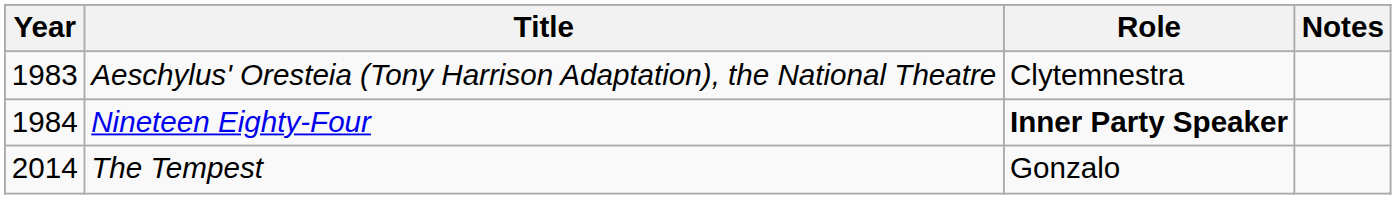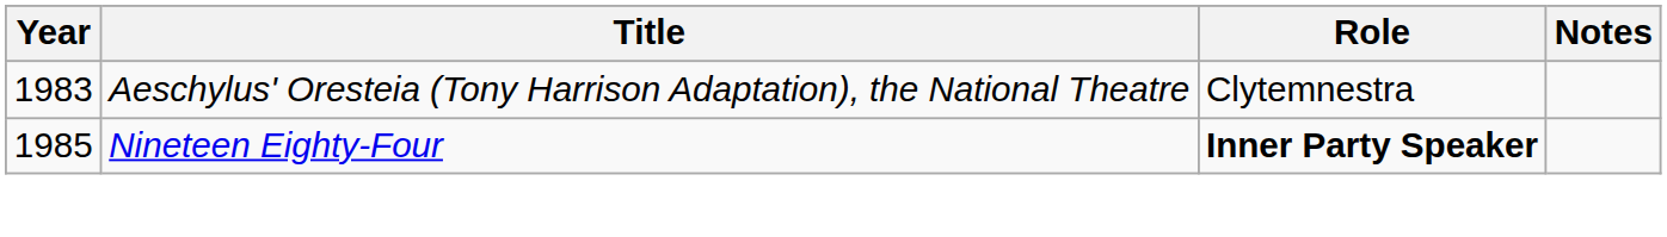Nineteen Eighty-Four | Year: 1984 -> 1985
- row: 2014 | The Tempest | Gonzalo
